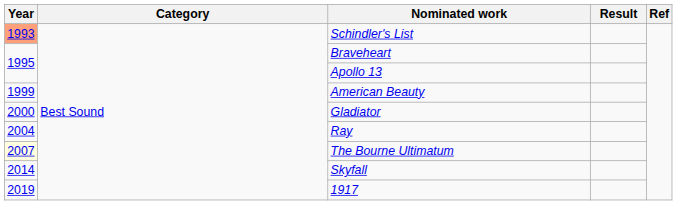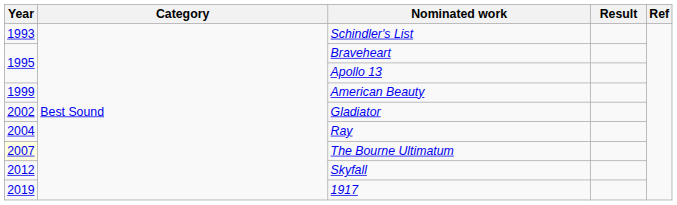Schindler's List | Year: lightsalmon background -> no background
Gladiator | Year: 2000 -> 2002
Skyfall | Year: 2014 -> 2012
